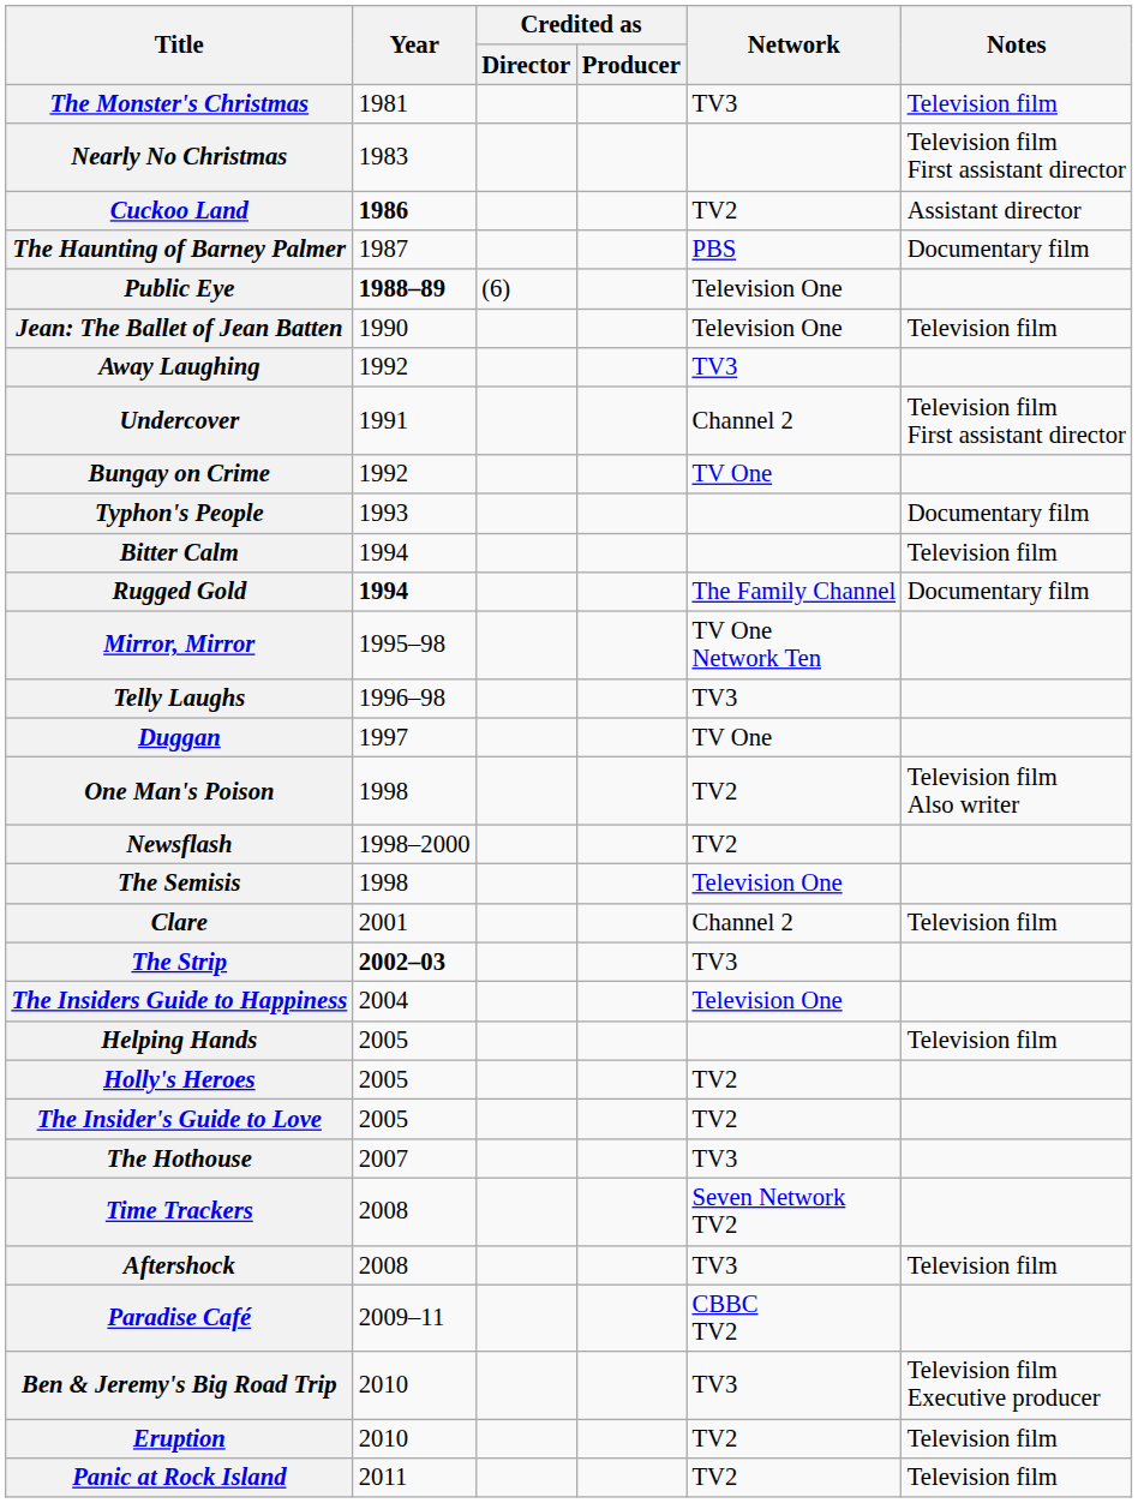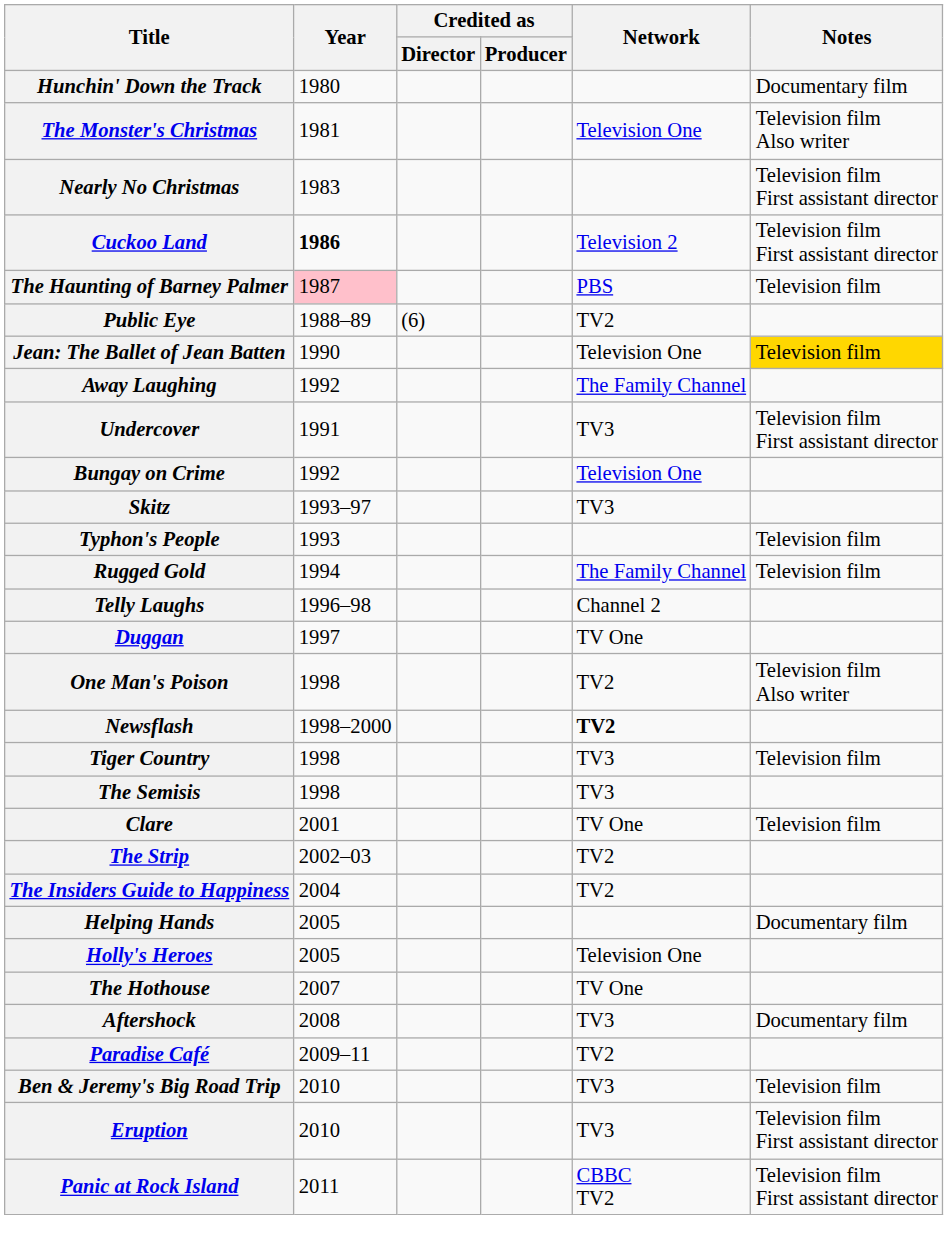+ row: Hunchin' Down the Track | 1980 | Documentary film
The Monster's Christmas | Network: TV3 -> Television One
The Monster's Christmas | Notes: Television film -> Television film Also writer
Cuckoo Land | Network: TV2 -> Television 2
Cuckoo Land | Notes: Assistant director -> Television film First assistant director
The Haunting of Barney Palmer | Year: no background -> pink background
The Haunting of Barney Palmer | Notes: Documentary film -> Television film
Public Eye | Year: bold -> normal
Public Eye | Network: Television One -> TV2
Jean: The Ballet of Jean Batten | Notes: no background -> gold background
Away Laughing | Network: TV3 -> The Family Channel
Undercover | Network: Channel 2 -> TV3
Bungay on Crime | Network: TV One -> Television One
+ row: Skitz | 1993–97 | TV3
Typhon's People | Notes: Documentary film -> Television film
- row: Bitter Calm | 1994 | Television film
Rugged Gold | Year: bold -> normal
Rugged Gold | Notes: Documentary film -> Television film
- row: Mirror, Mirror | 1995–98 | TV One Network Ten
Telly Laughs | Network: TV3 -> Channel 2
Newsflash | Network: normal -> bold
+ row: Tiger Country | 1998 | TV3 | Television film
The Semisis | Network: Television One -> TV3
Clare | Network: Channel 2 -> TV One
The Strip | Year: bold -> normal
The Strip | Network: TV3 -> TV2
The Insiders Guide to Happiness | Network: Television One -> TV2
Helping Hands | Notes: Television film -> Documentary film
Holly's Heroes | Network: TV2 -> Television One
- row: The Insider's Guide to Love | 2005 | TV2
The Hothouse | Network: TV3 -> TV One
- row: Time Trackers | 2008 | Seven Network TV2
Aftershock | Notes: Television film -> Documentary film
Paradise Café | Network: CBBC TV2 -> TV2
Ben & Jeremy's Big Road Trip | Notes: Television film Executive producer -> Television film
Eruption | Network: TV2 -> TV3
Eruption | Notes: Television film -> Television film First assistant director
Panic at Rock Island | Network: TV2 -> CBBC TV2
Panic at Rock Island | Notes: Television film -> Television film First assistant director
